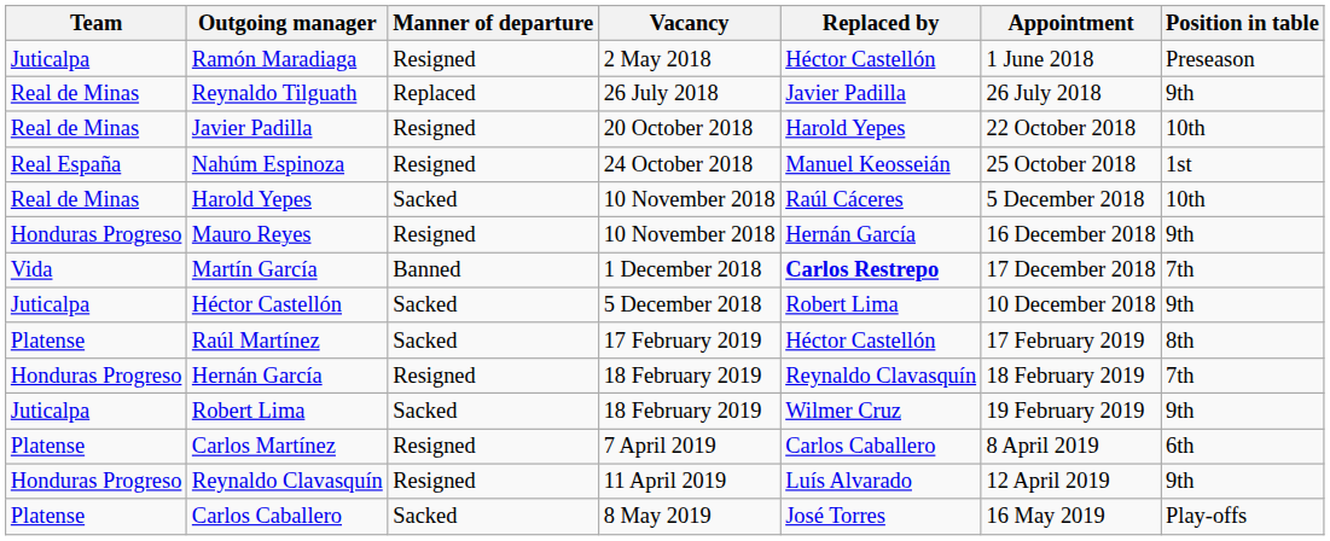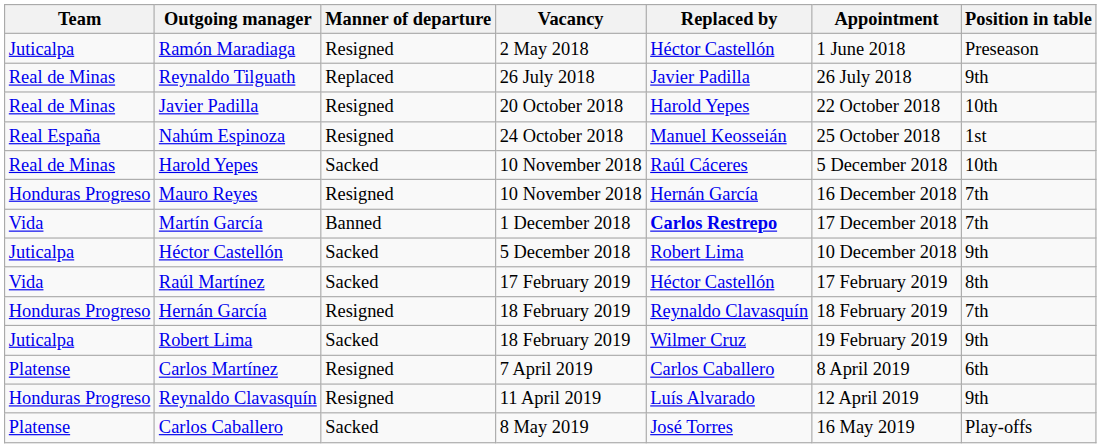Mauro Reyes | Position in table: 9th -> 7th
Raúl Martínez | Team: Platense -> Vida
